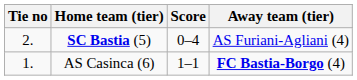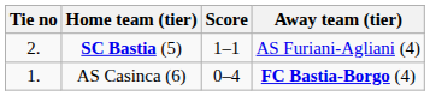SC Bastia (5) | Score: 0–4 -> 1–1
AS Casinca (6) | Score: 1–1 -> 0–4
